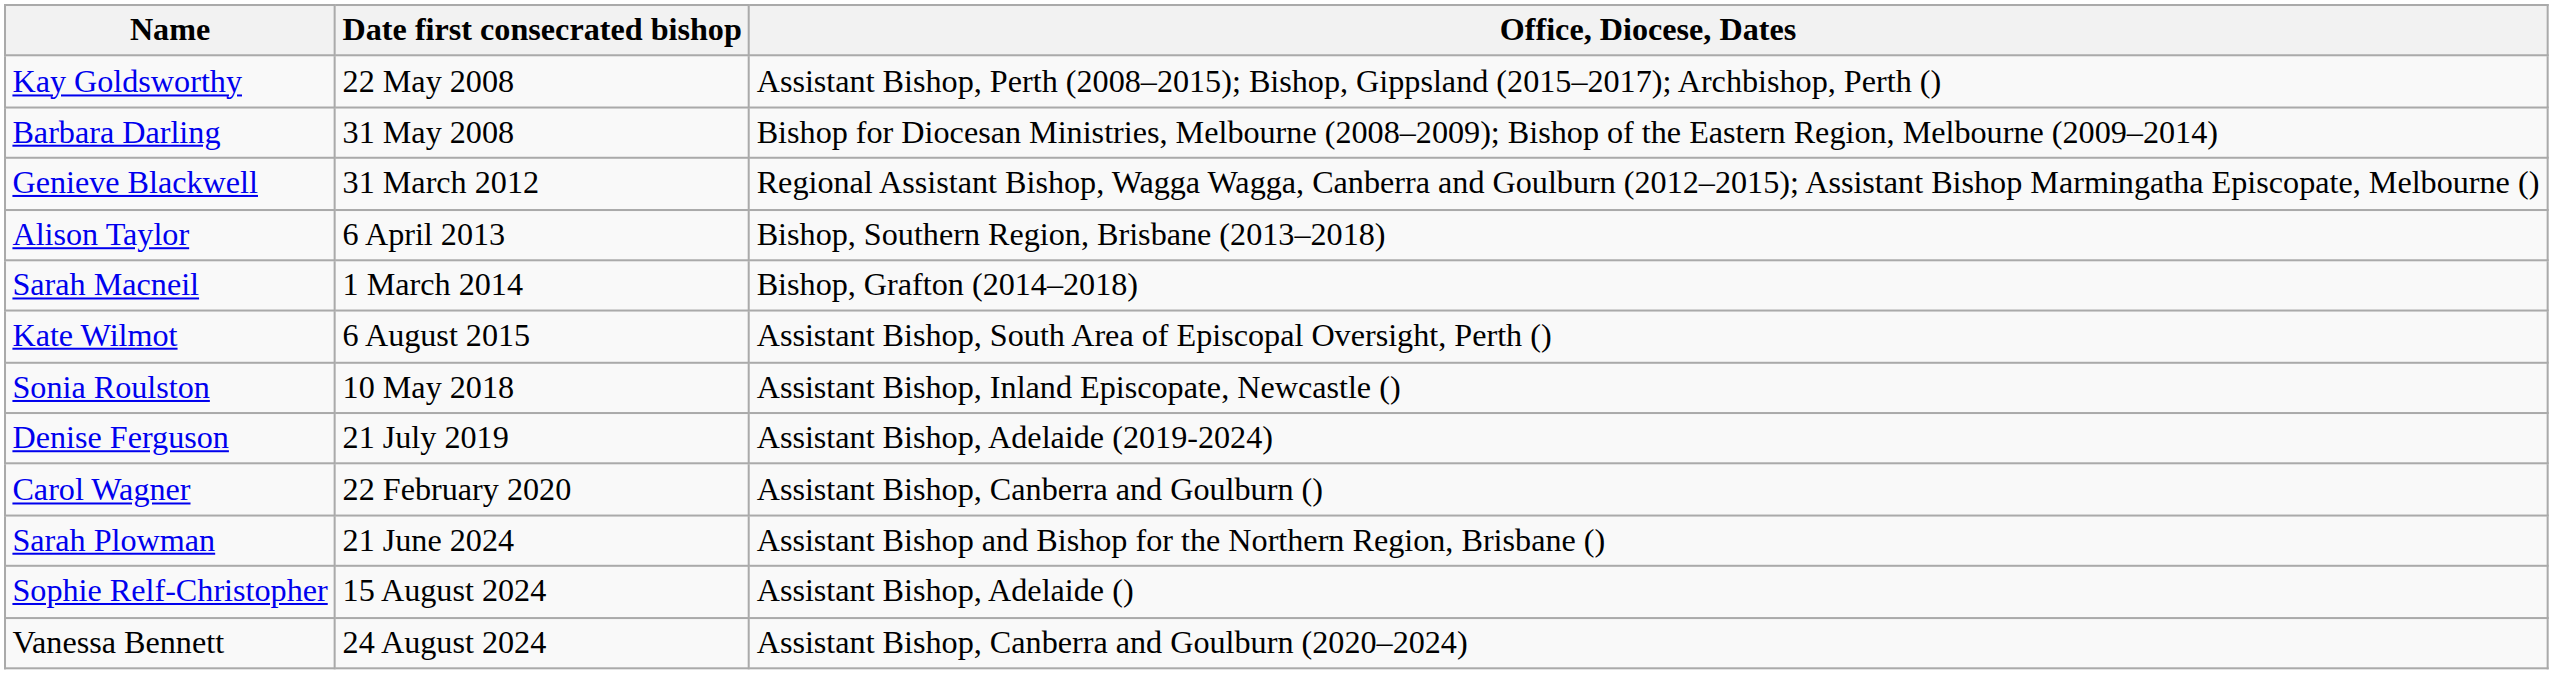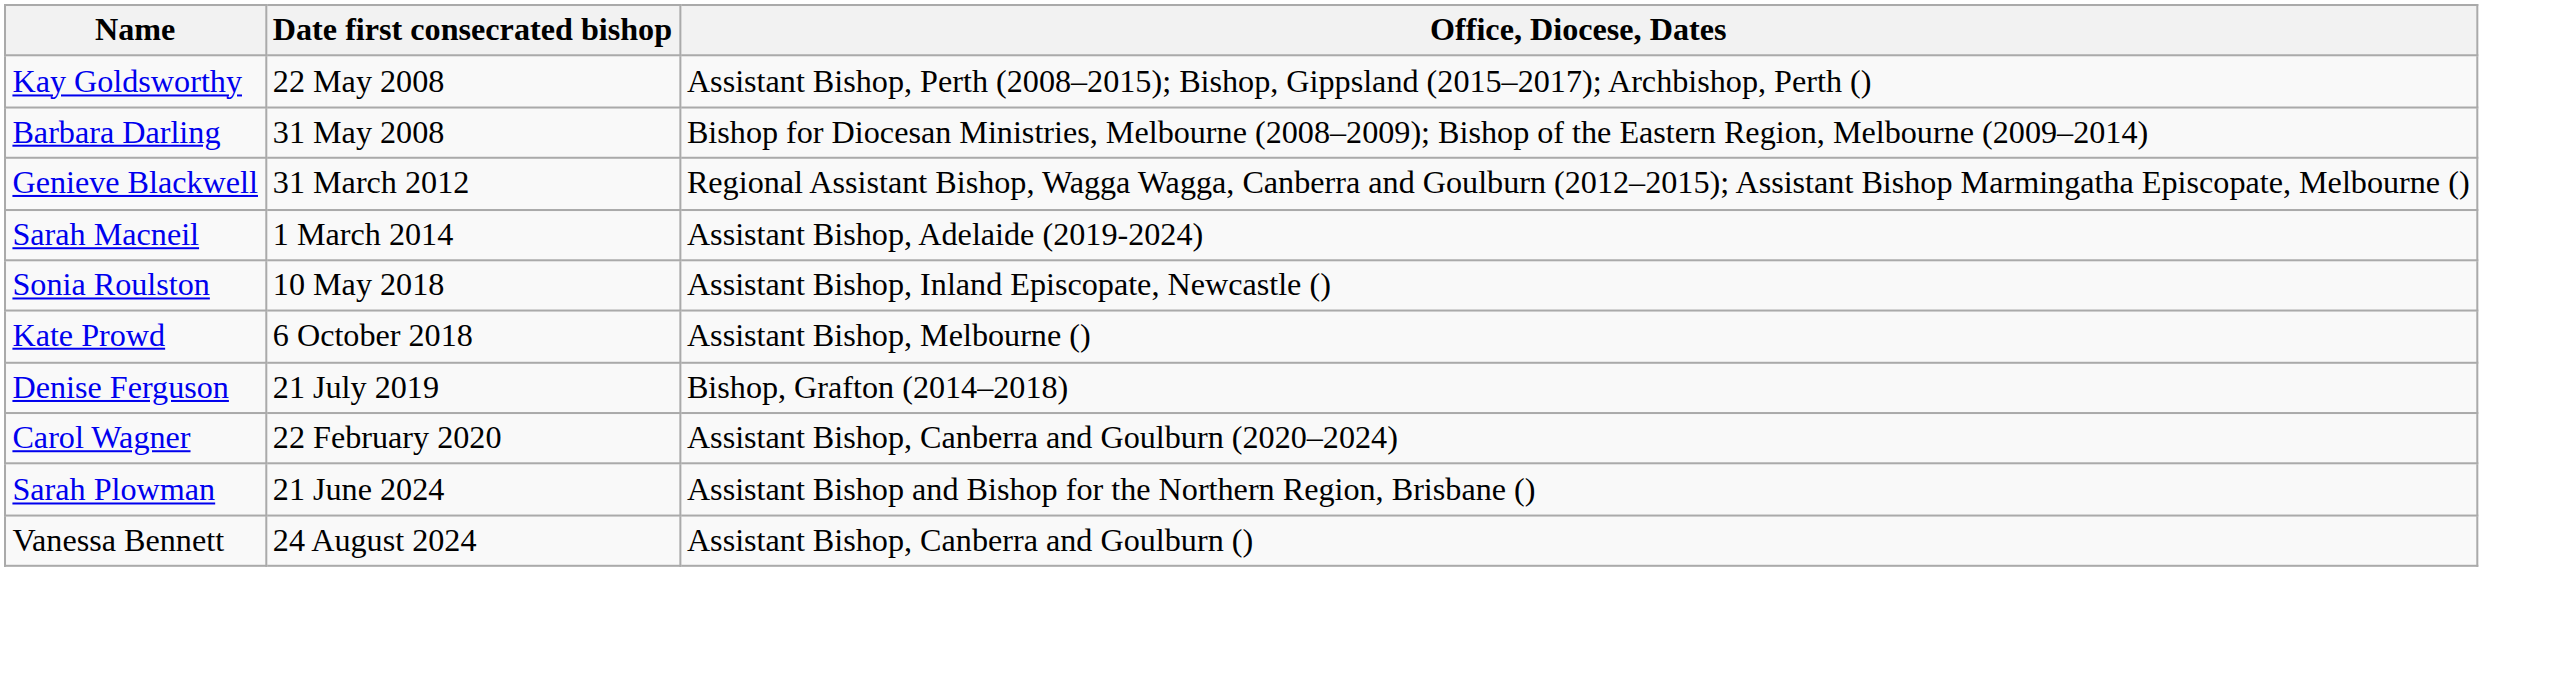- row: Alison Taylor | 6 April 2013 | Bishop, Southern Region, Brisbane (2013–2018)
Sarah Macneil | Office, Diocese, Dates: Bishop, Grafton (2014–2018) -> Assistant Bishop, Adelaide (2019-2024)
- row: Kate Wilmot | 6 August 2015 | Assistant Bishop, South Area of Episcopal Oversight, Perth ()
+ row: Kate Prowd | 6 October 2018 | Assistant Bishop, Melbourne ()
Denise Ferguson | Office, Diocese, Dates: Assistant Bishop, Adelaide (2019-2024) -> Bishop, Grafton (2014–2018)
Carol Wagner | Office, Diocese, Dates: Assistant Bishop, Canberra and Goulburn () -> Assistant Bishop, Canberra and Goulburn (2020–2024)
- row: Sophie Relf-Christopher | 15 August 2024 | Assistant Bishop, Adelaide ()
Vanessa Bennett | Office, Diocese, Dates: Assistant Bishop, Canberra and Goulburn (2020–2024) -> Assistant Bishop, Canberra and Goulburn ()
